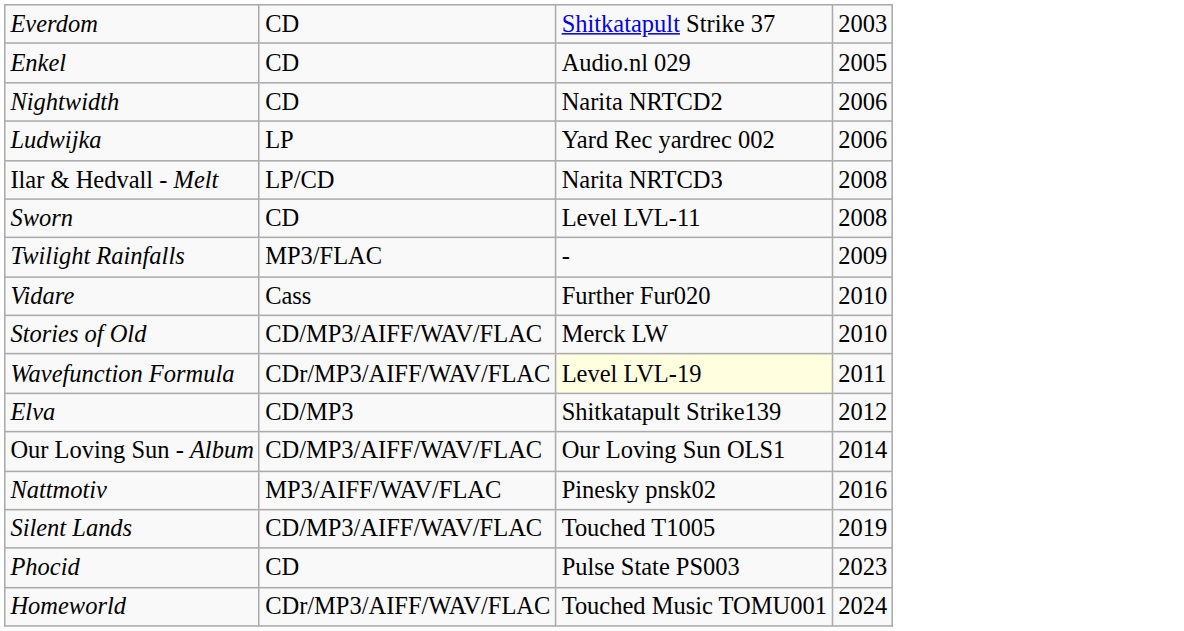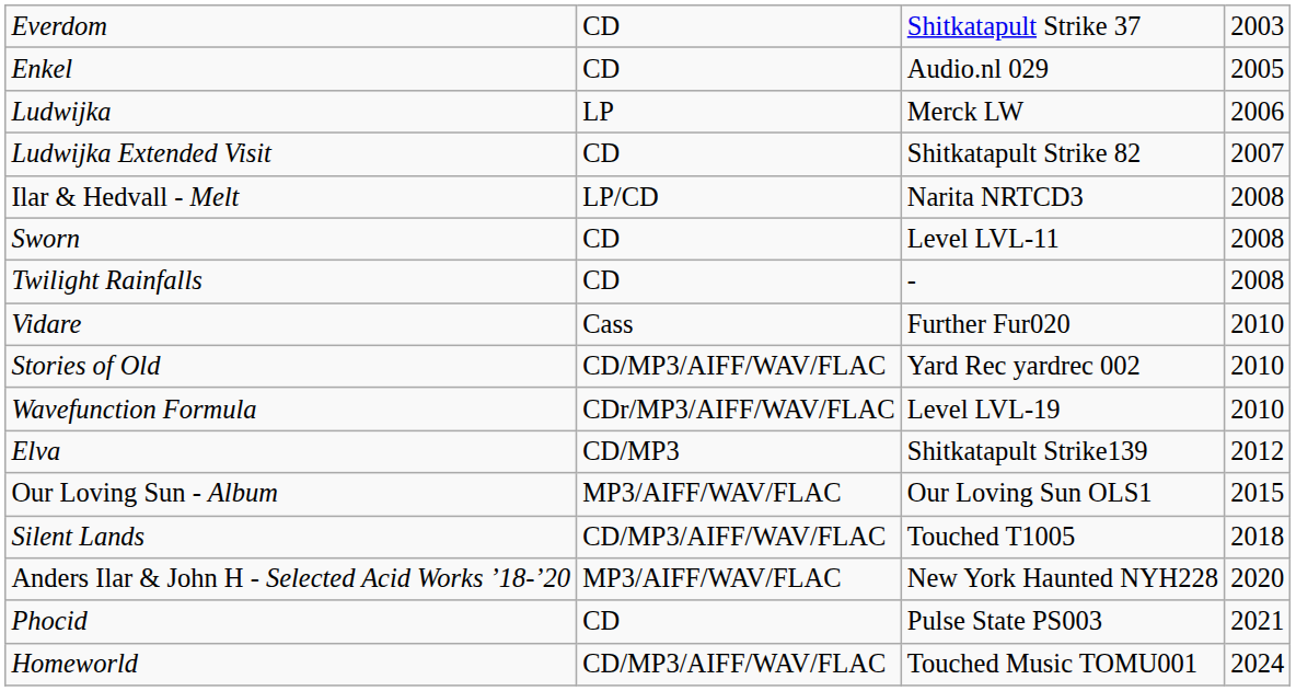- row: Nightwidth | CD | Narita NRTCD2 | 2006
Ludwijka | column 3: Yard Rec yardrec 002 -> Merck LW
+ row: Ludwijka Extended Visit | CD | Shitkatapult Strike 82 | 2007
Twilight Rainfalls | column 2: MP3/FLAC -> CD
Twilight Rainfalls | column 4: 2009 -> 2008
Stories of Old | column 3: Merck LW -> Yard Rec yardrec 002
Wavefunction Formula | column 3: lightyellow background -> no background
Wavefunction Formula | column 4: 2011 -> 2010
Our Loving Sun - Album | column 2: CD/MP3/AIFF/WAV/FLAC -> MP3/AIFF/WAV/FLAC
Our Loving Sun - Album | column 4: 2014 -> 2015
- row: Nattmotiv | MP3/AIFF/WAV/FLAC | Pinesky pnsk02 | 2016
Silent Lands | column 4: 2019 -> 2018
+ row: Anders Ilar & John H - Selected Acid Works ’18-’20 | MP3/AIFF/WAV/FLAC | New York Haunted NYH228 | 2020
Phocid | column 4: 2023 -> 2021
Homeworld | column 2: CDr/MP3/AIFF/WAV/FLAC -> CD/MP3/AIFF/WAV/FLAC
